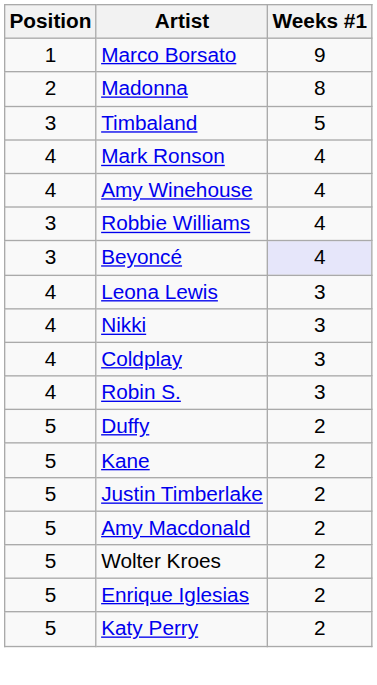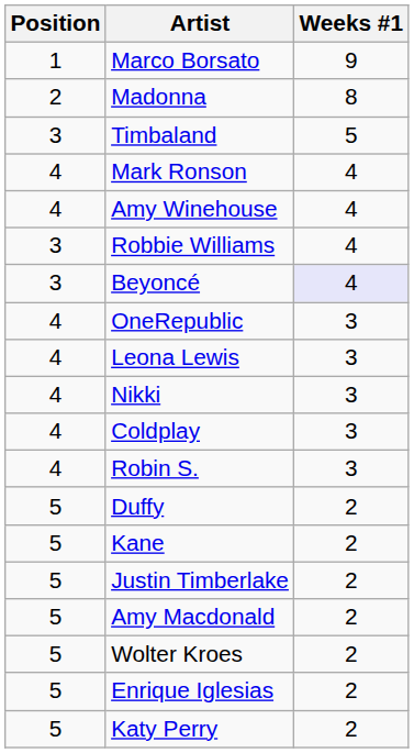+ row: 4 | OneRepublic | 3
